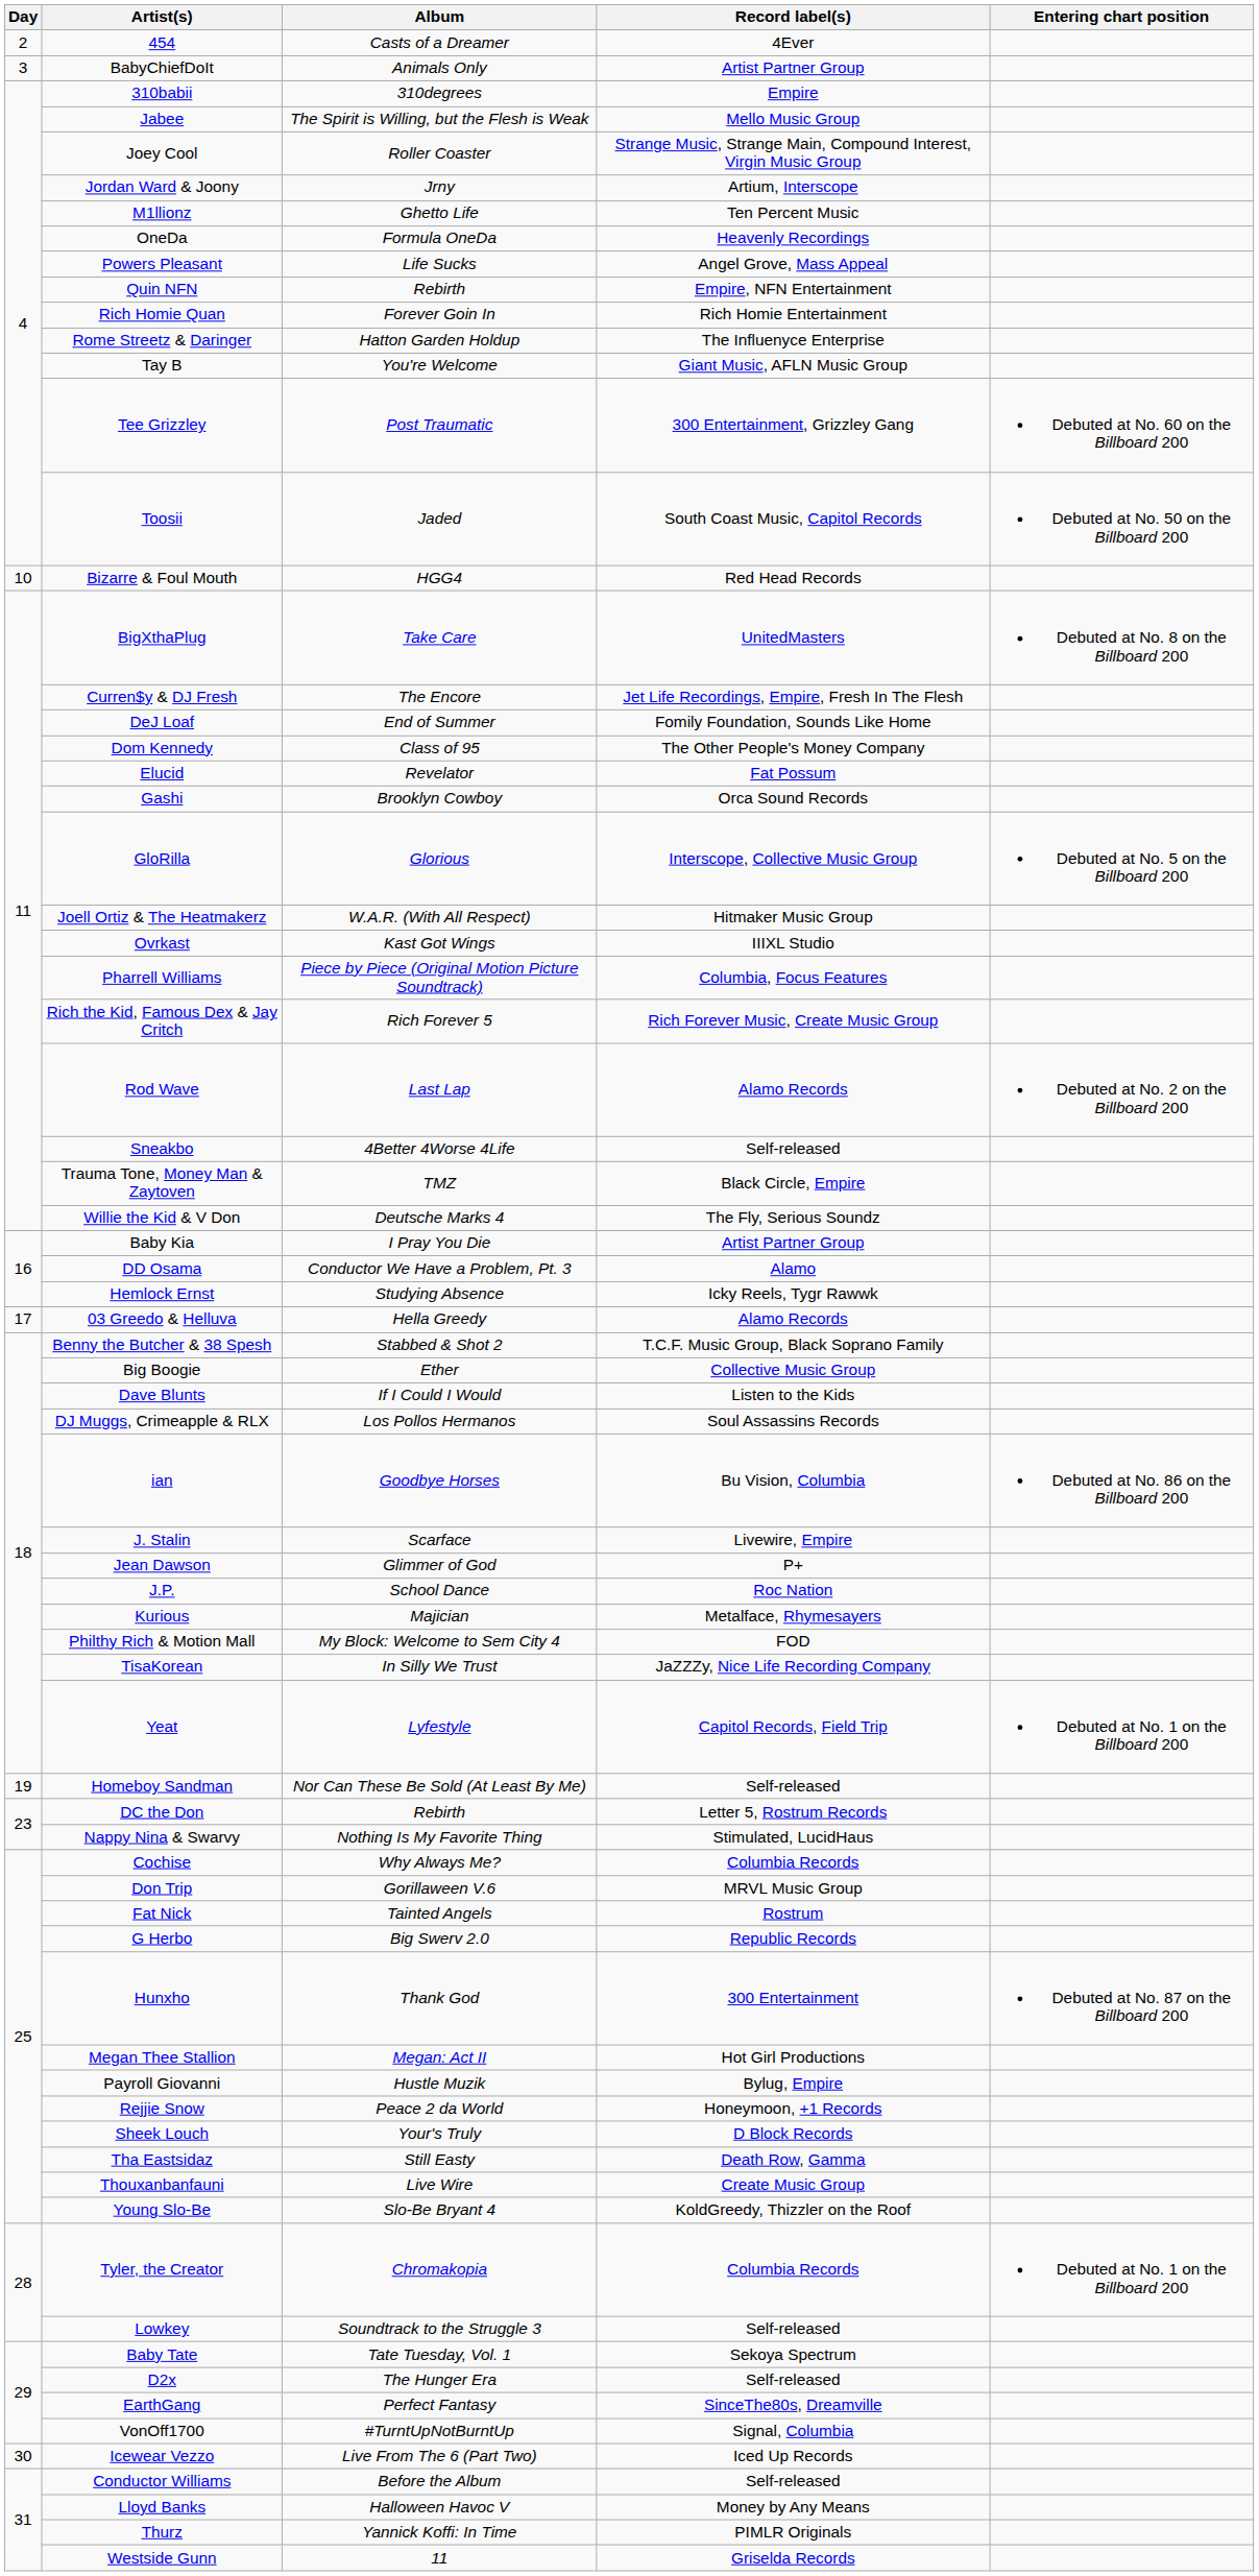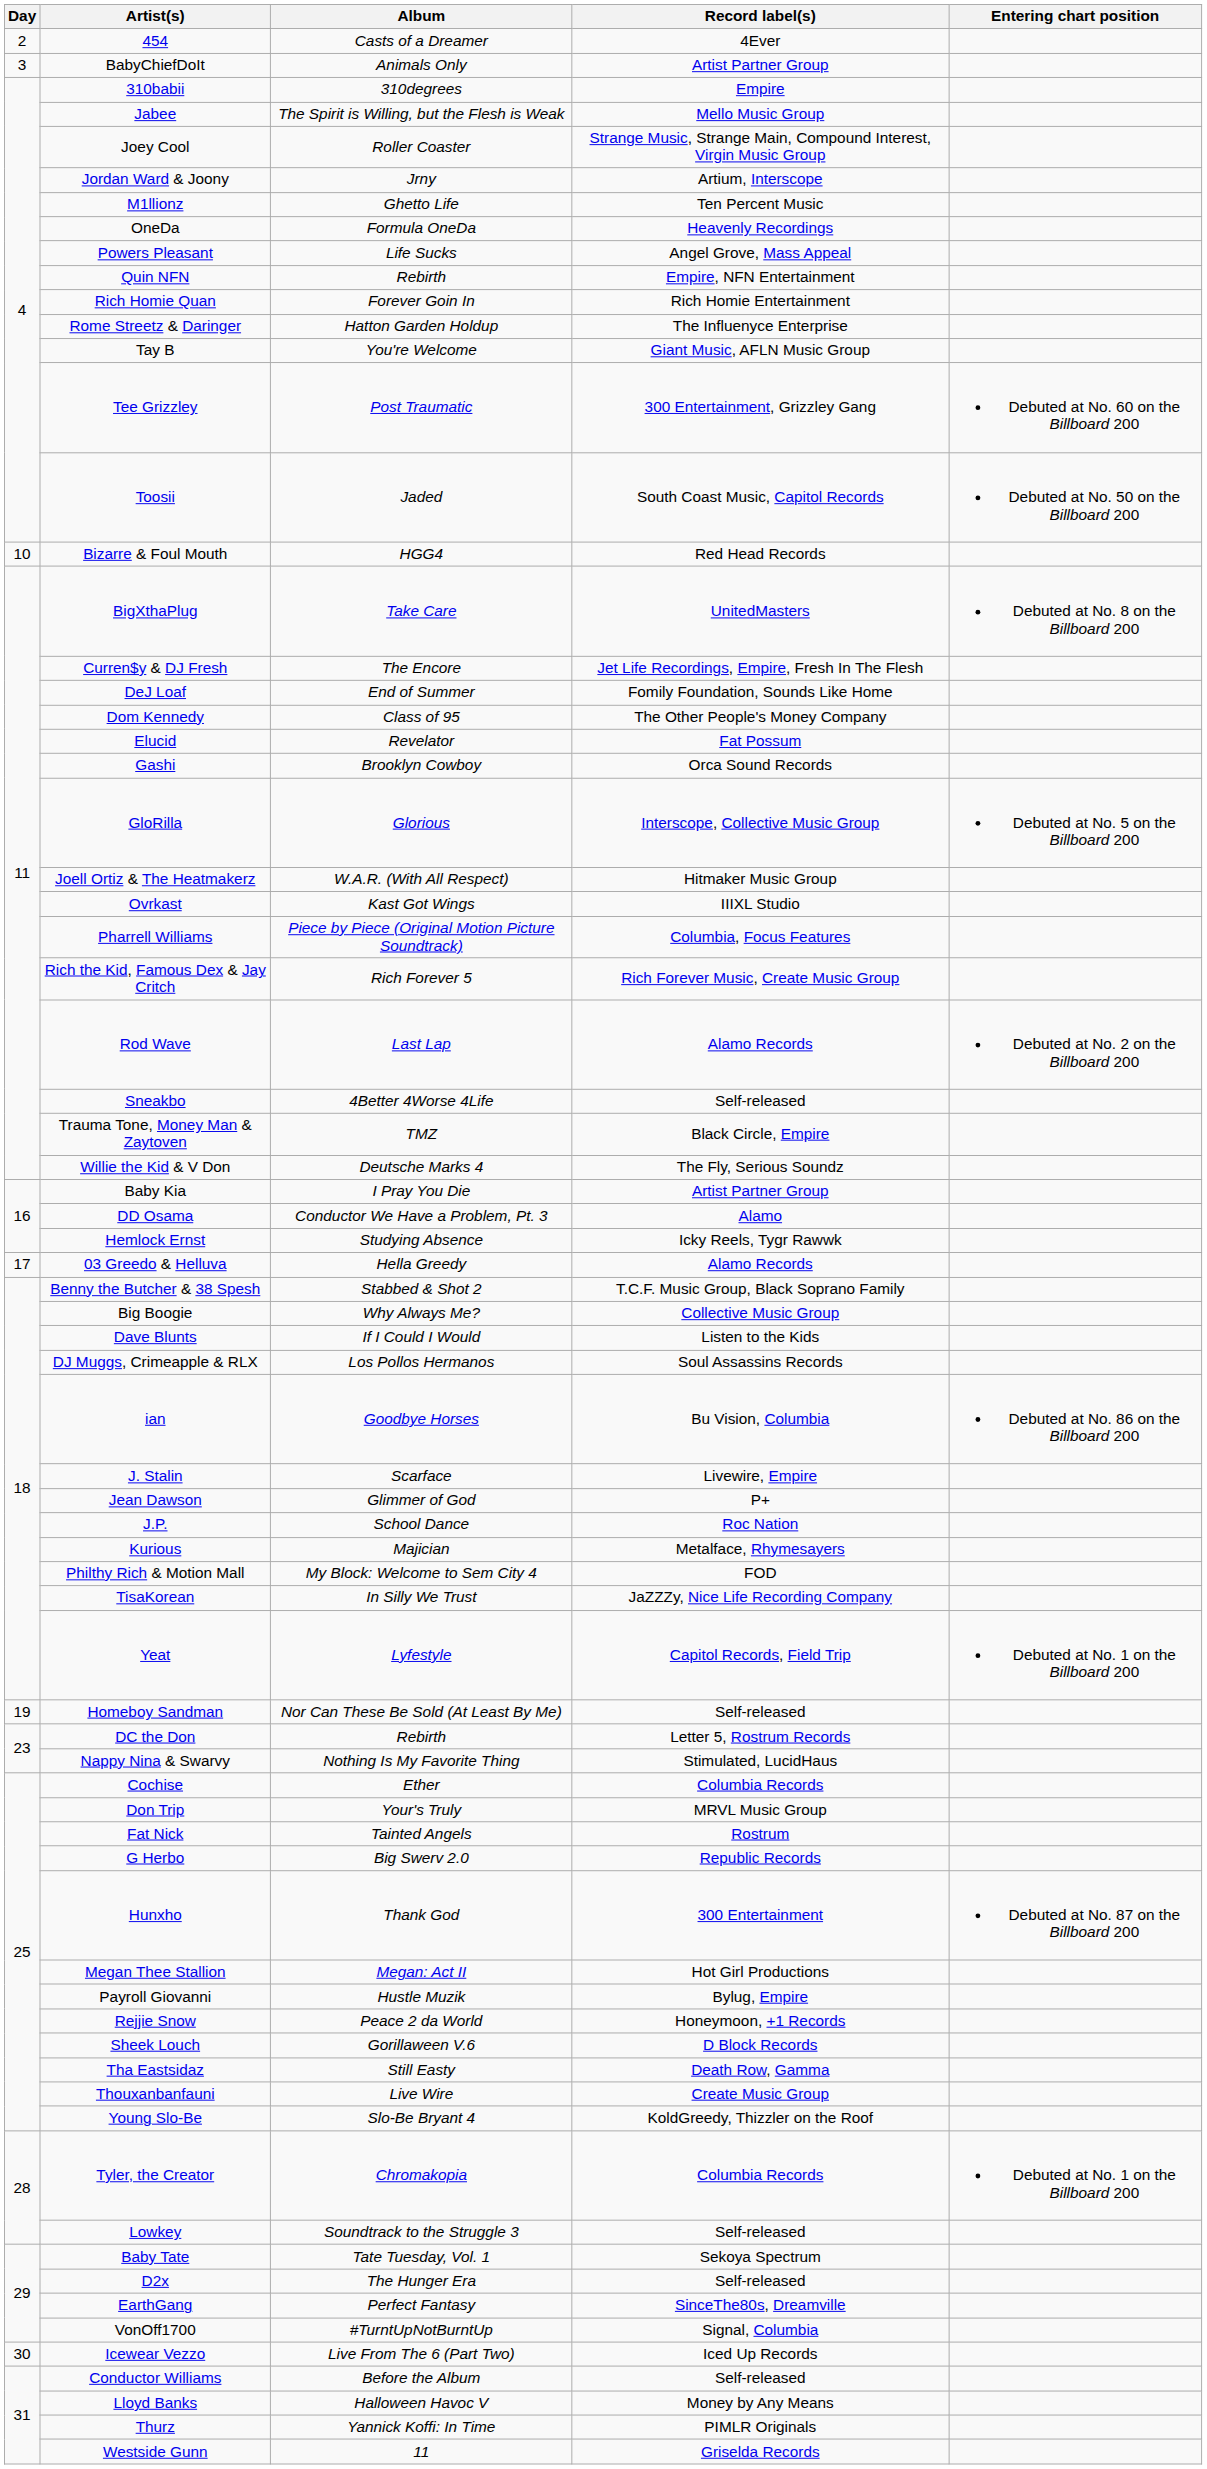Big Boogie | Album: Ether -> Why Always Me?
Cochise | Album: Why Always Me? -> Ether
Don Trip | Album: Gorillaween V.6 -> Your's Truly
Sheek Louch | Album: Your's Truly -> Gorillaween V.6
